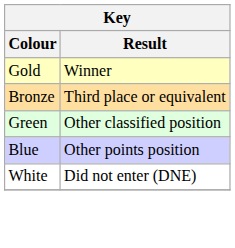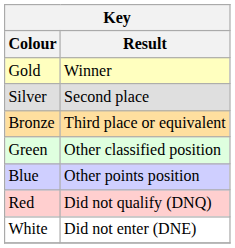+ row: Silver | Second place
+ row: Red | Did not qualify (DNQ)
